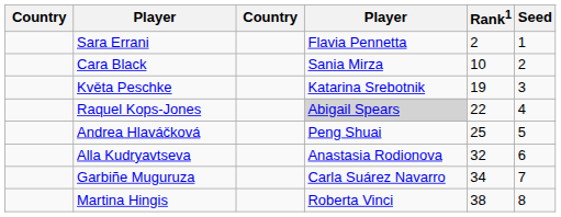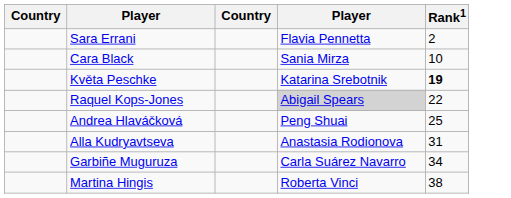- column: Seed | 1 | 2 | 3 | 4 | 5 | 6 | 7 | 8
Květa Peschke | Rank1: normal -> bold
Alla Kudryavtseva | Rank1: 32 -> 31
